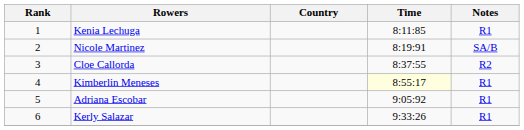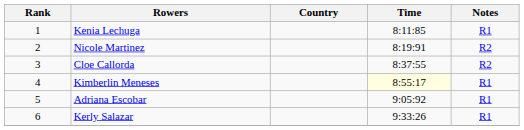Nicole Martinez | Notes: SA/B -> R2
